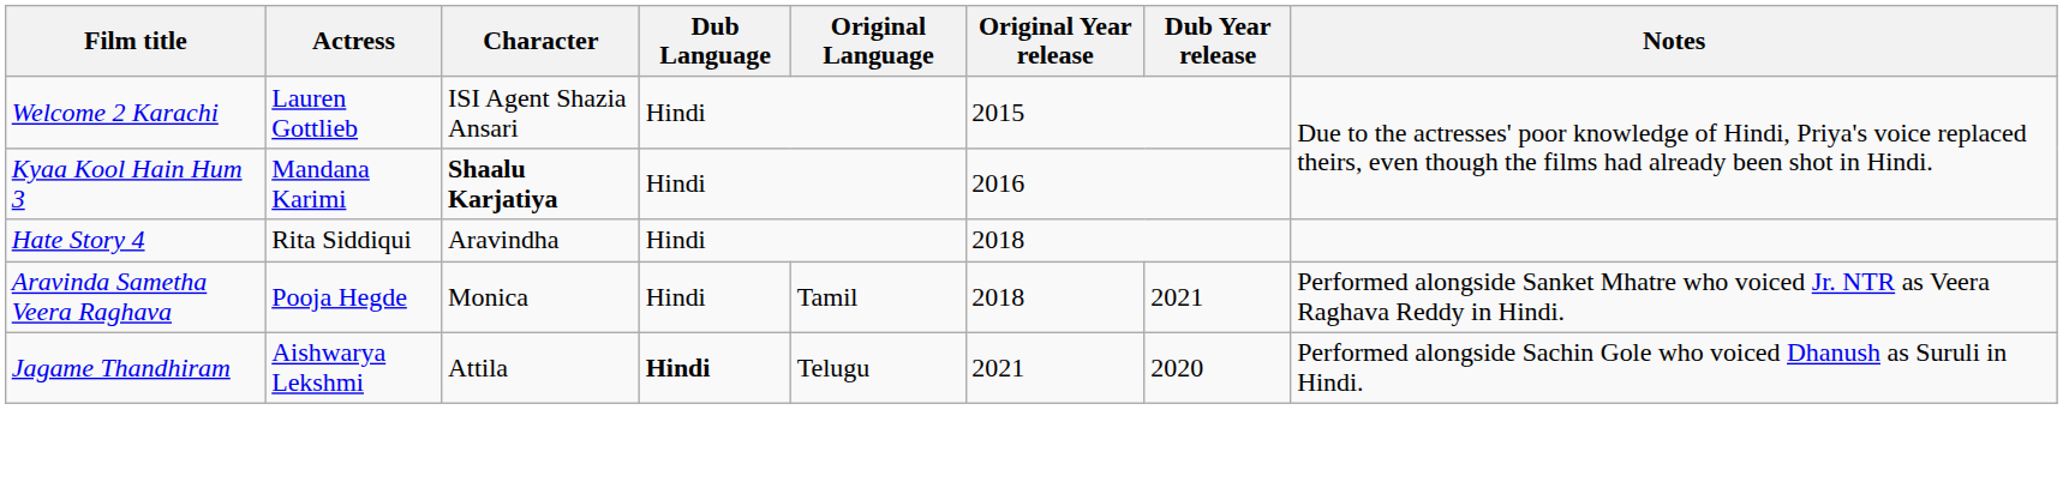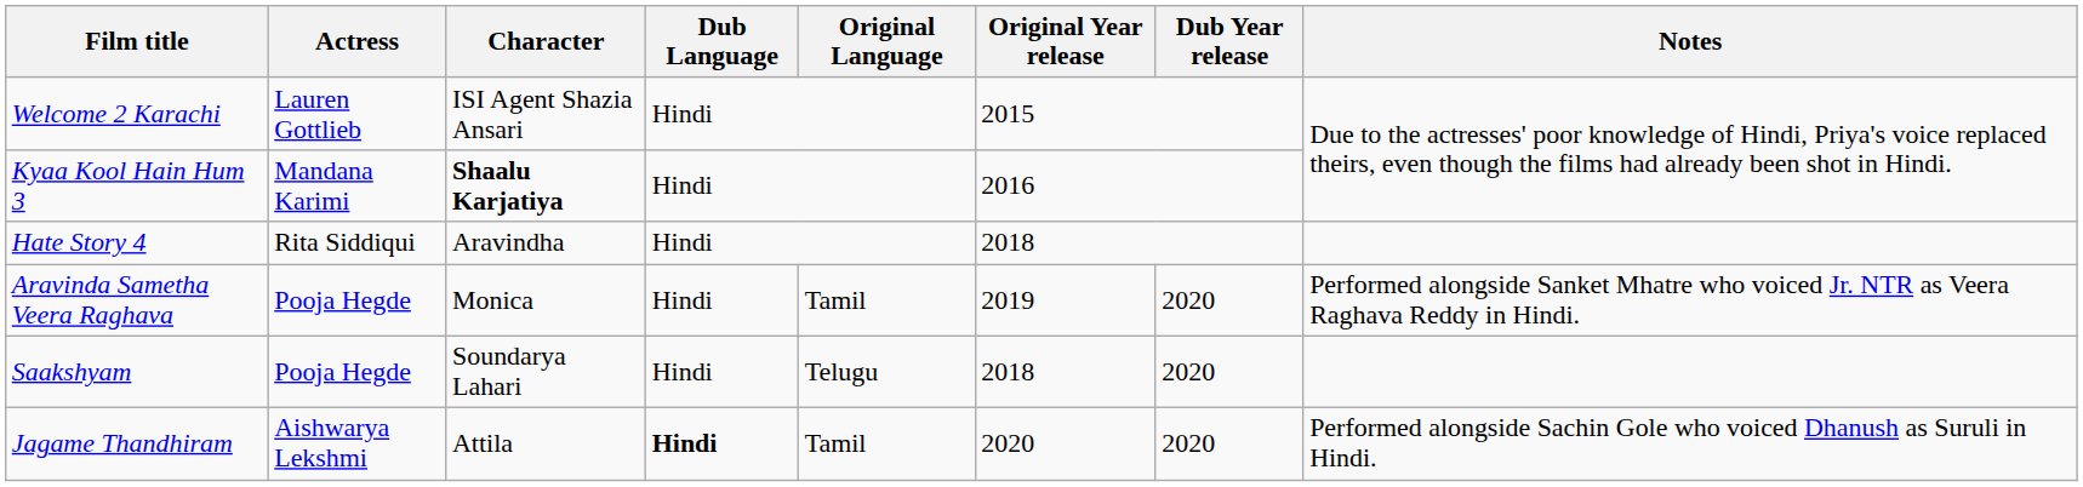Aravinda Sametha Veera Raghava | Original Year release: 2018 -> 2019
Aravinda Sametha Veera Raghava | Dub Year release: 2021 -> 2020
+ row: Saakshyam | Pooja Hegde | Soundarya Lahari | Hindi | Telugu | 2018 | 2020
Jagame Thandhiram | Original Language: Telugu -> Tamil
Jagame Thandhiram | Original Year release: 2021 -> 2020
